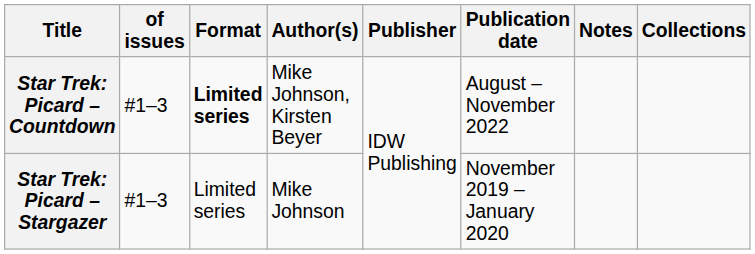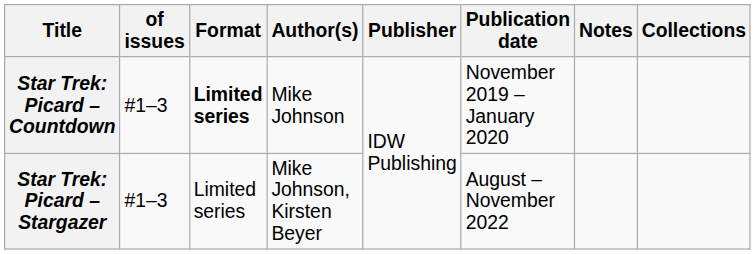Star Trek: Picard – Countdown | Author(s): Mike Johnson, Kirsten Beyer -> Mike Johnson
Star Trek: Picard – Countdown | Publication date: August – November 2022 -> November 2019 – January 2020
Star Trek: Picard – Stargazer | Author(s): Mike Johnson -> Mike Johnson, Kirsten Beyer
Star Trek: Picard – Stargazer | Publication date: November 2019 – January 2020 -> August – November 2022
